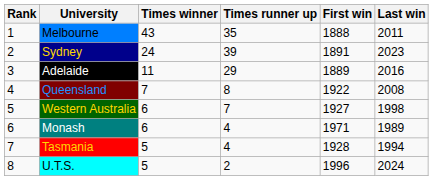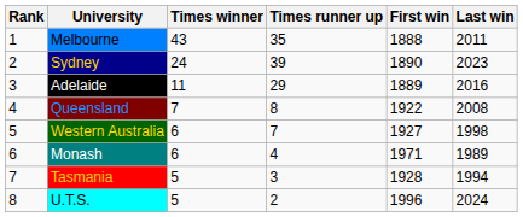Sydney | First win: 1891 -> 1890
Tasmania | Times runner up: 4 -> 3
